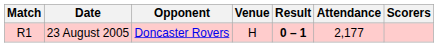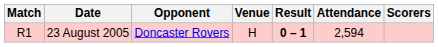23 August 2005 | Attendance: 2,177 -> 2,594
